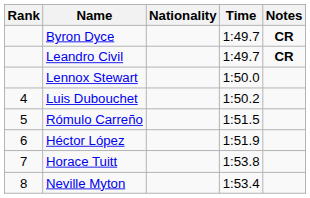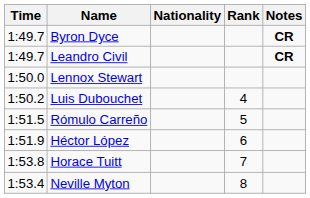columns swapped: Rank <-> Time
